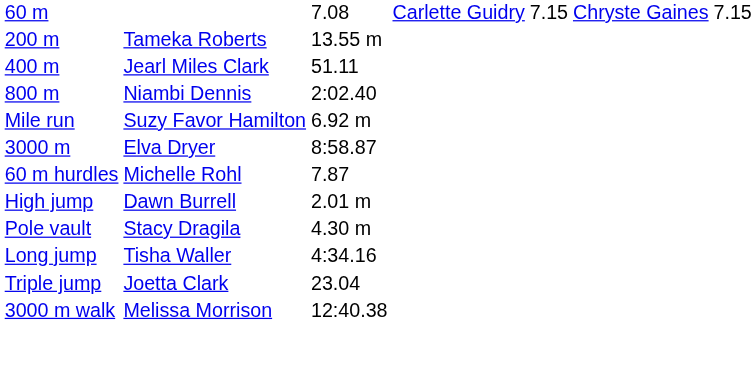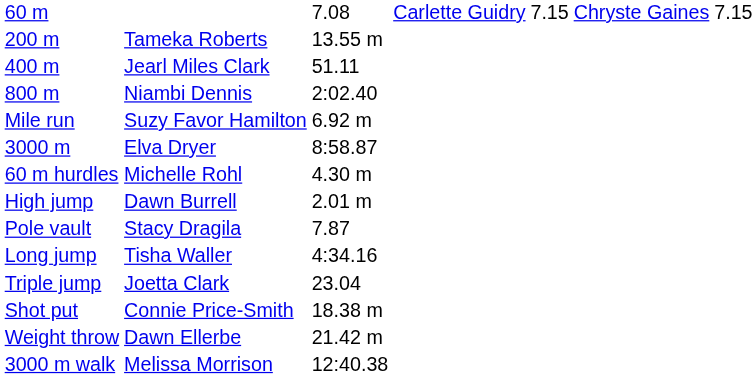60 m hurdles | column 3: 7.87 -> 4.30 m
Pole vault | column 3: 4.30 m -> 7.87
+ row: Shot put | Connie Price-Smith | 18.38 m
+ row: Weight throw | Dawn Ellerbe | 21.42 m
